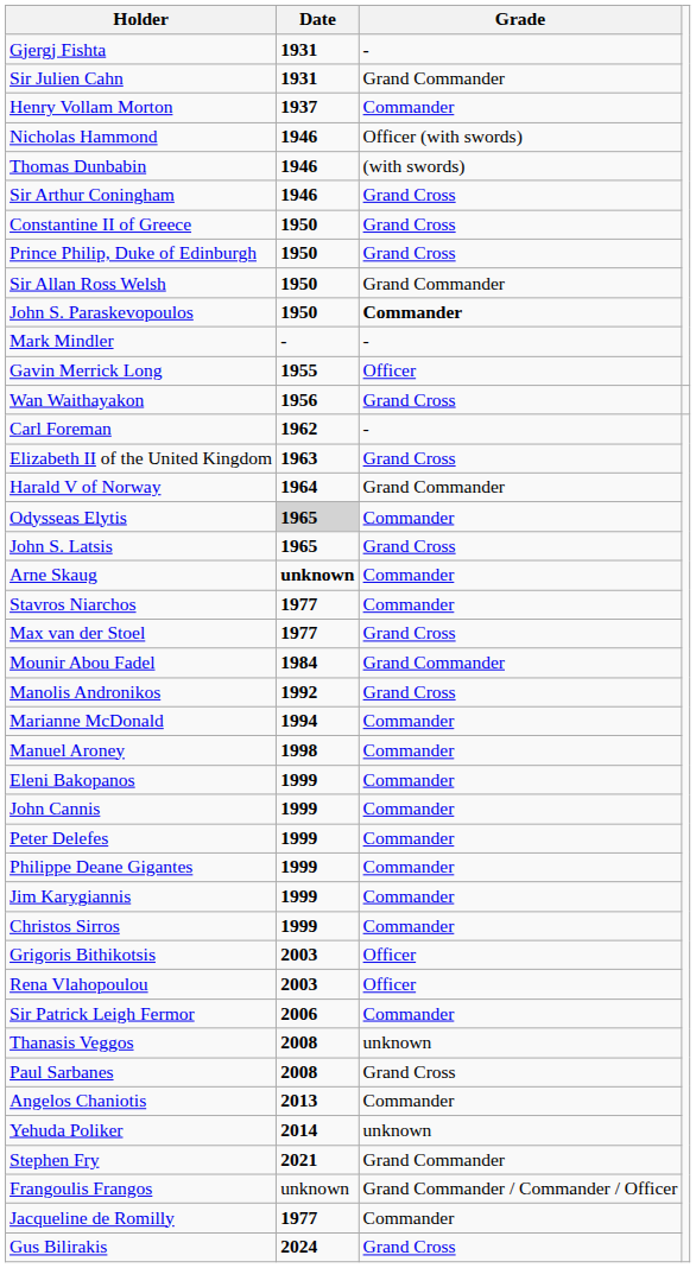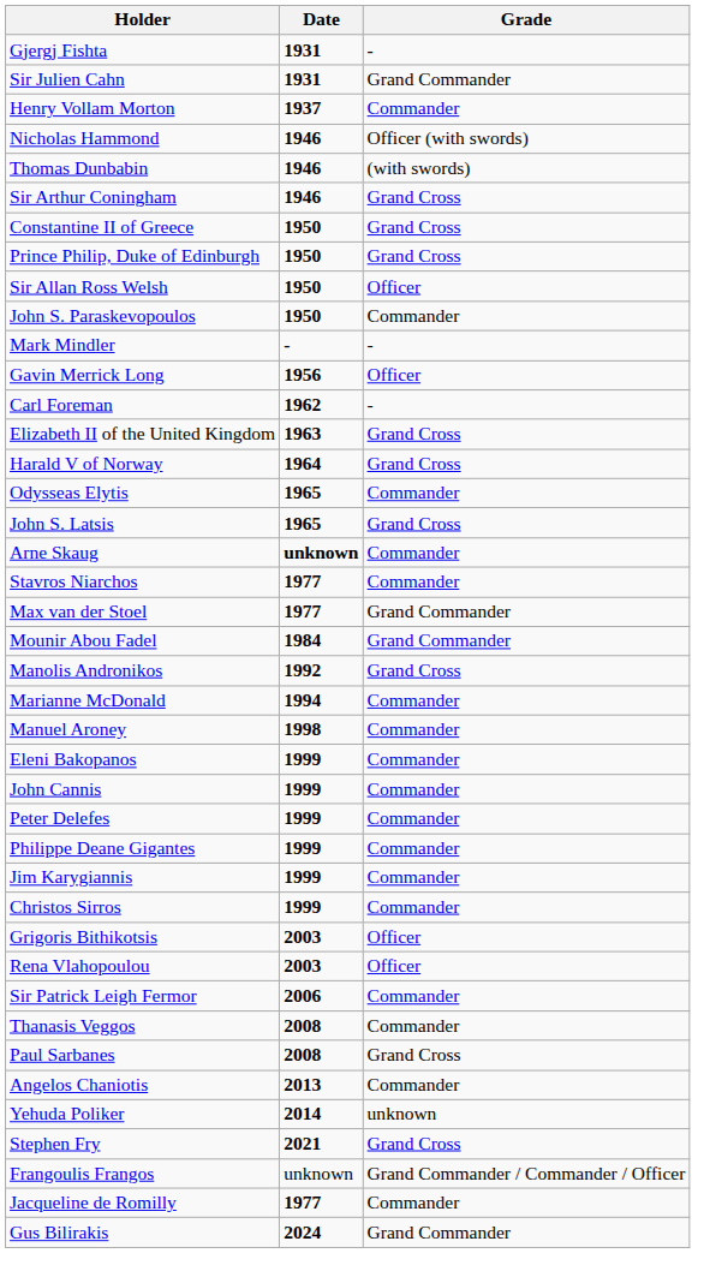Sir Allan Ross Welsh | Grade: Grand Commander -> Officer
John S. Paraskevopoulos | Grade: bold -> normal
Gavin Merrick Long | Date: 1955 -> 1956
- row: Wan Waithayakon | 1956 | Grand Cross
Harald V of Norway | Grade: Grand Commander -> Grand Cross
Odysseas Elytis | Date: lightgrey background -> no background
Max van der Stoel | Grade: Grand Cross -> Grand Commander
Thanasis Veggos | Grade: unknown -> Commander
Stephen Fry | Grade: Grand Commander -> Grand Cross
Gus Bilirakis | Grade: Grand Cross -> Grand Commander
